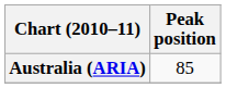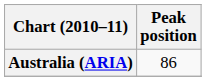Australia (ARIA) | Peak position: 85 -> 86
